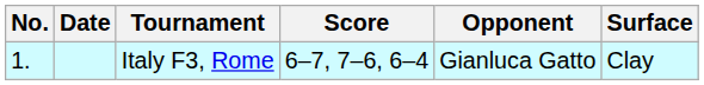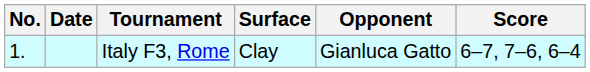columns swapped: Surface <-> Score
